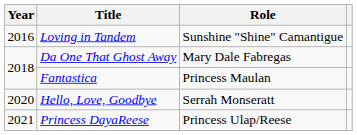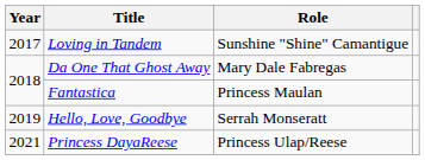Loving in Tandem | Year: 2016 -> 2017
Hello, Love, Goodbye | Year: 2020 -> 2019
